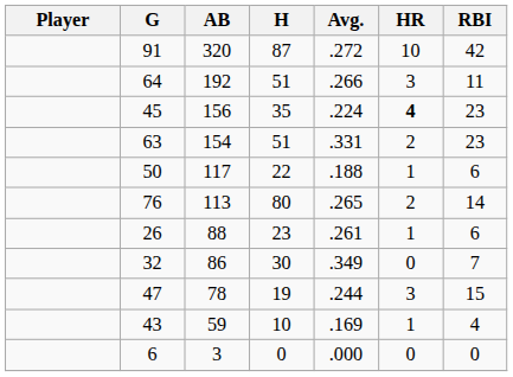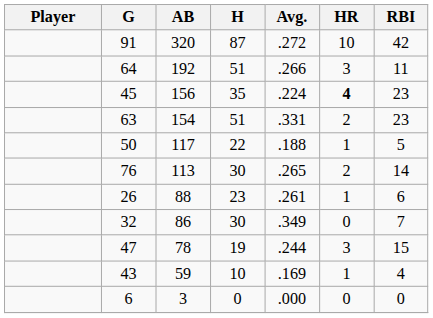50 | RBI: 6 -> 5
76 | H: 80 -> 30
